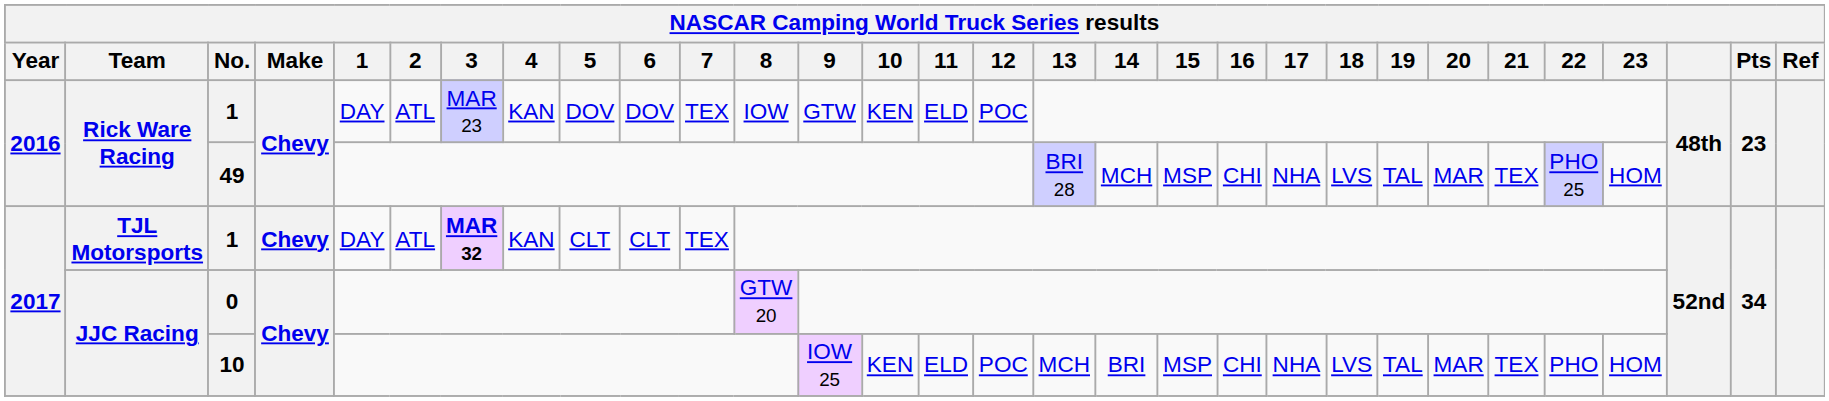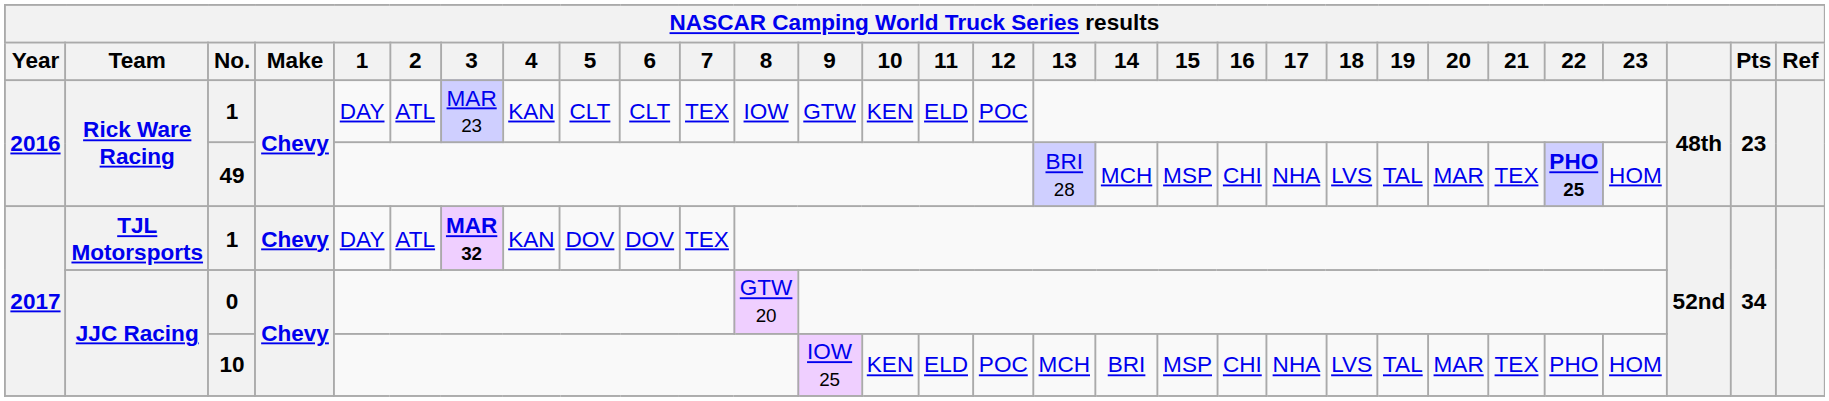Rick Ware Racing / 1 | 5: DOV -> CLT
Rick Ware Racing / 1 | 6: DOV -> CLT
49 | 22: normal -> bold
TJL Motorsports / 1 | 5: CLT -> DOV
TJL Motorsports / 1 | 6: CLT -> DOV
